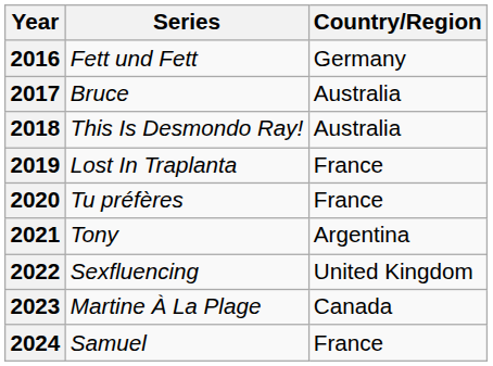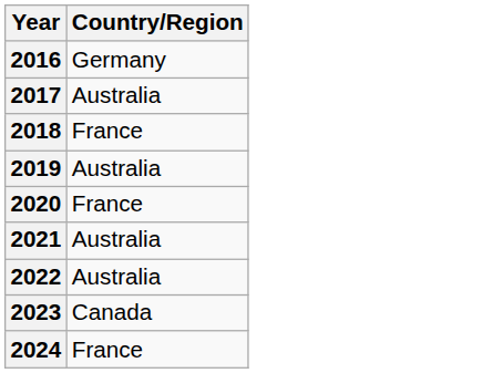- column: Series | Fett und Fett | Bruce | This Is Desmondo Ray! | Lost In Traplanta | Tu préfères | Tony | Sexfluencing | Martine À La Plage | Samuel
2018 | Country/Region: Australia -> France
2019 | Country/Region: France -> Australia
2021 | Country/Region: Argentina -> Australia
2022 | Country/Region: United Kingdom -> Australia
